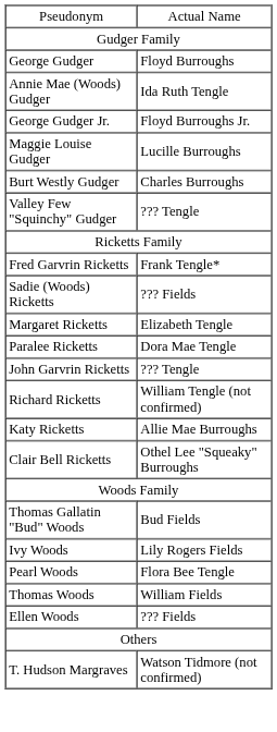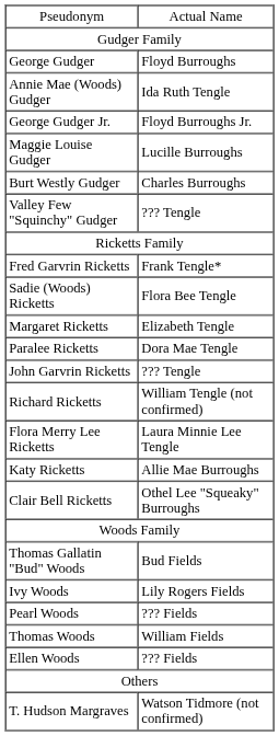Sadie (Woods) Ricketts | column 2: ??? Fields -> Flora Bee Tengle
+ row: Flora Merry Lee Ricketts | Laura Minnie Lee Tengle
Pearl Woods | column 2: Flora Bee Tengle -> ??? Fields
